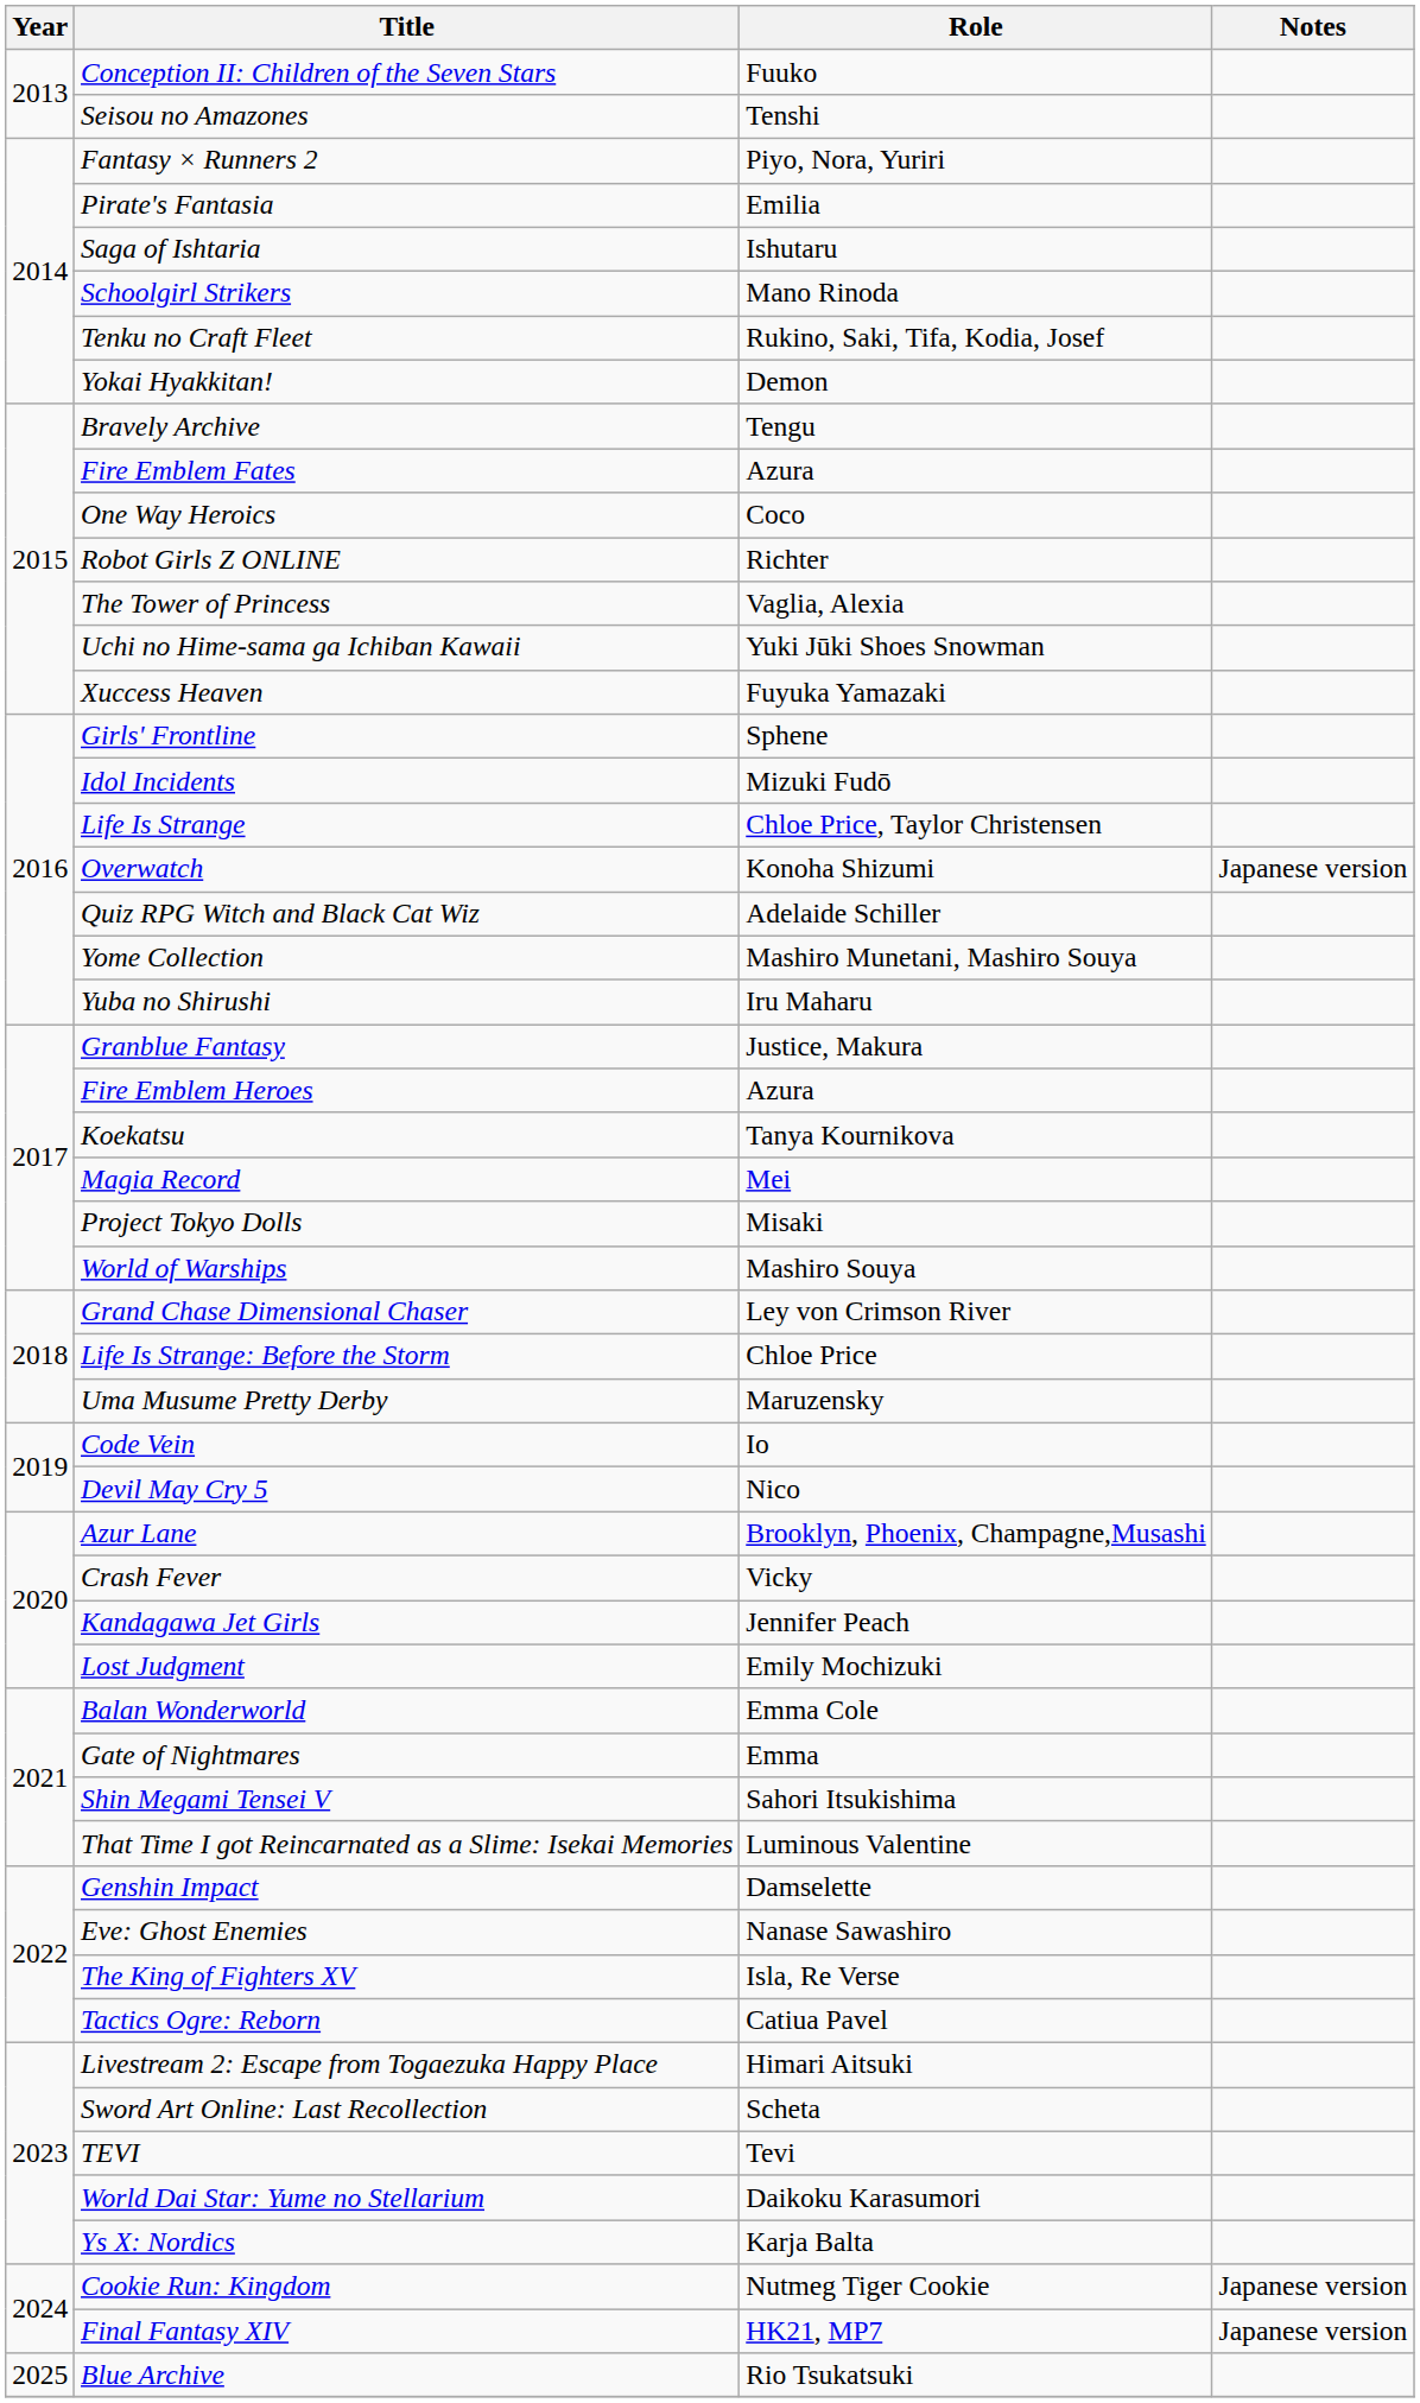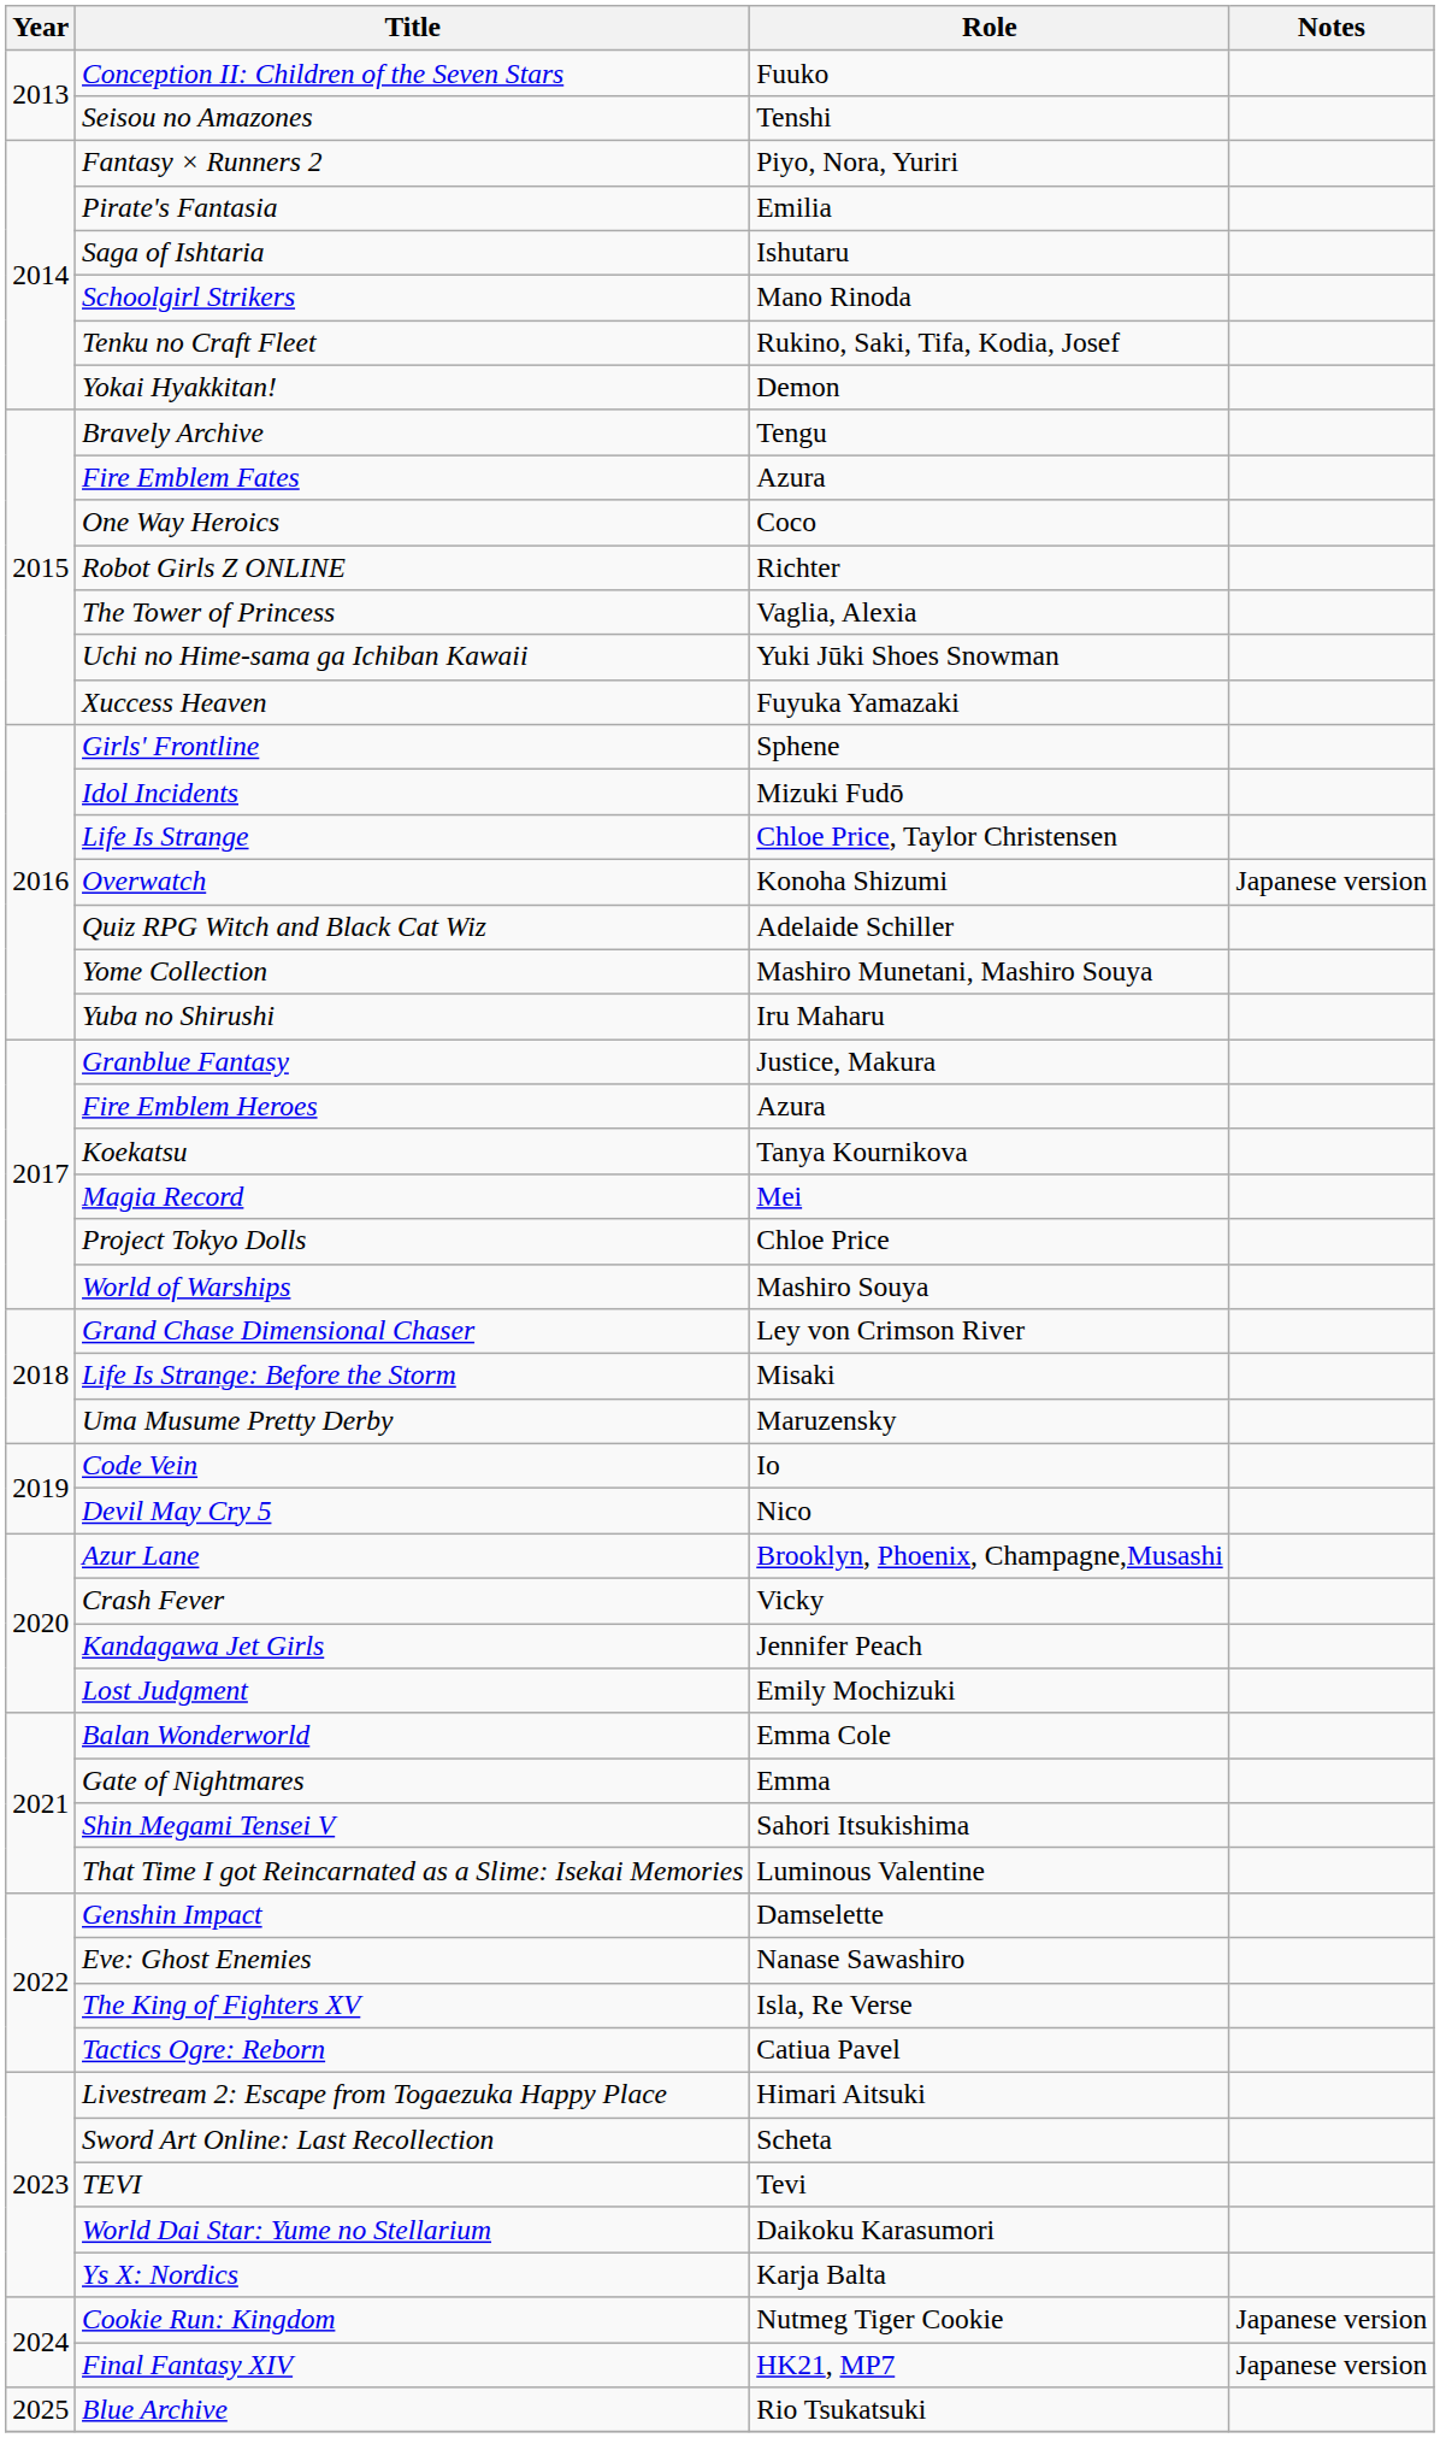Project Tokyo Dolls | Role: Misaki -> Chloe Price
Life Is Strange: Before the Storm | Role: Chloe Price -> Misaki
